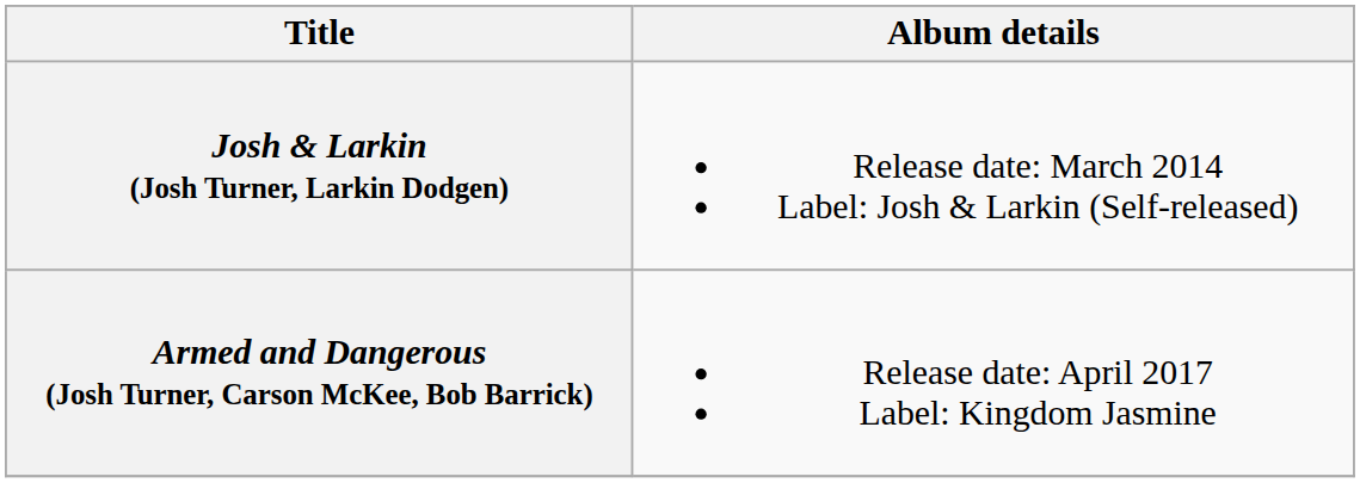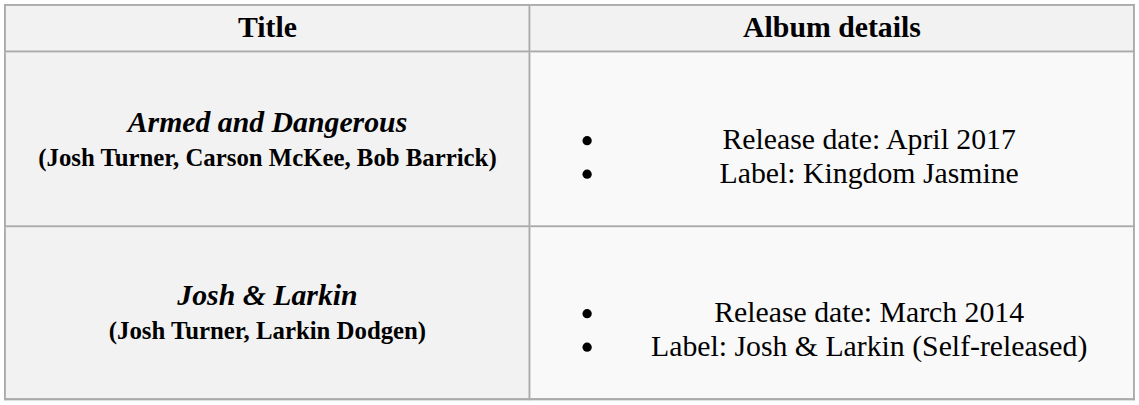rows swapped: Josh & Larkin (Josh Turner, Larkin Dodgen) <-> Armed and Dangerous (Josh Turner, Carson McKee, Bob Barrick)
